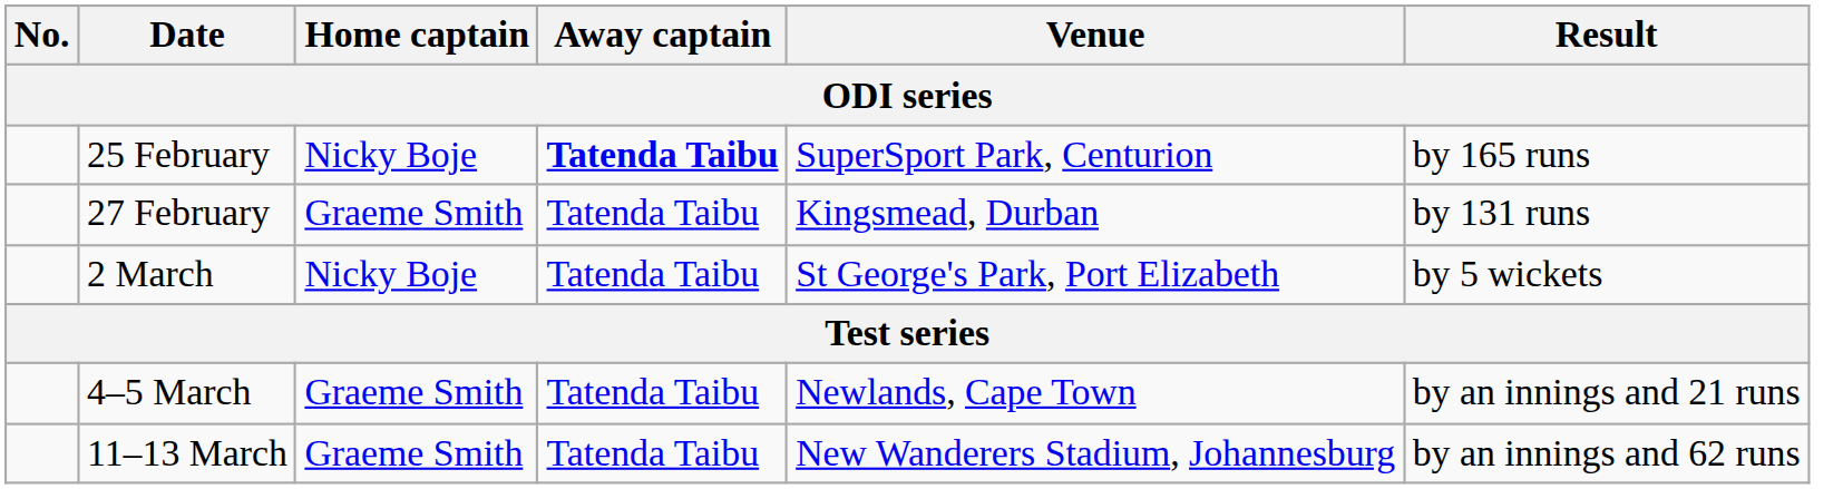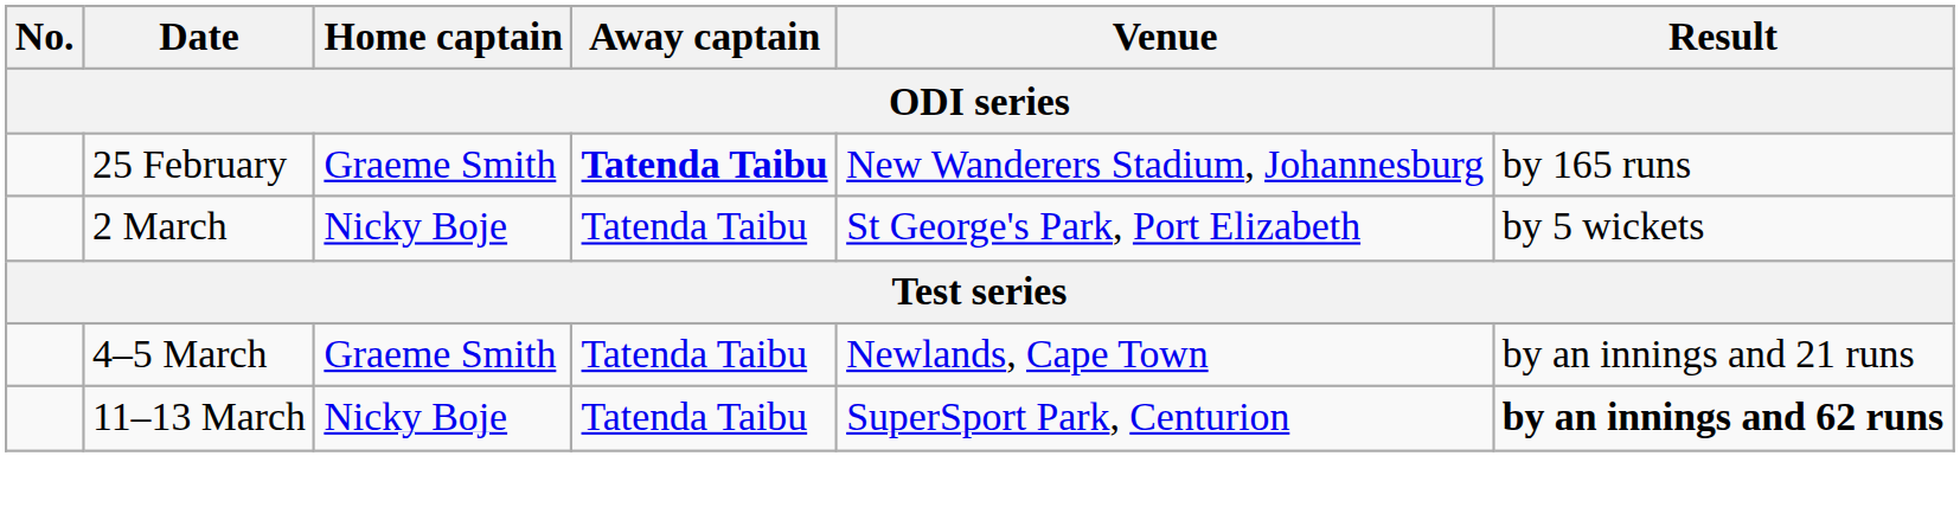25 February | Home captain: Nicky Boje -> Graeme Smith
25 February | Venue: SuperSport Park, Centurion -> New Wanderers Stadium, Johannesburg
- row: 27 February | Graeme Smith | Tatenda Taibu | Kingsmead, Durban | by 131 runs
11–13 March | Home captain: Graeme Smith -> Nicky Boje
11–13 March | Venue: New Wanderers Stadium, Johannesburg -> SuperSport Park, Centurion
11–13 March | Result: normal -> bold
